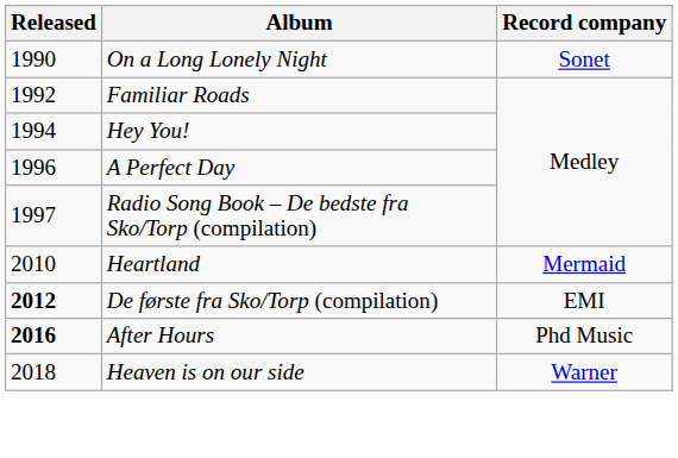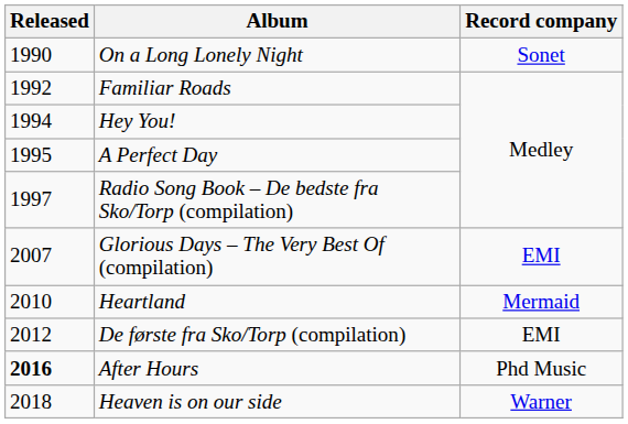A Perfect Day | Released: 1996 -> 1995
+ row: 2007 | Glorious Days – The Very Best Of (compilation) | EMI
De første fra Sko/Torp (compilation) | Released: bold -> normal
